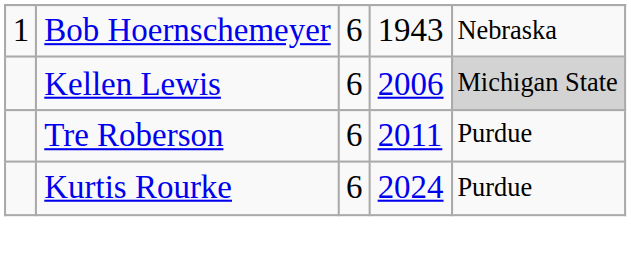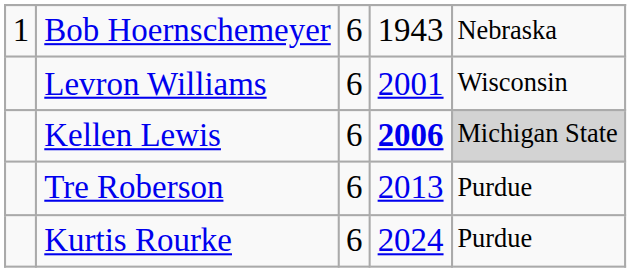+ row: Levron Williams | 6 | 2001 | Wisconsin
Kellen Lewis | column 4: normal -> bold
Tre Roberson | column 4: 2011 -> 2013
